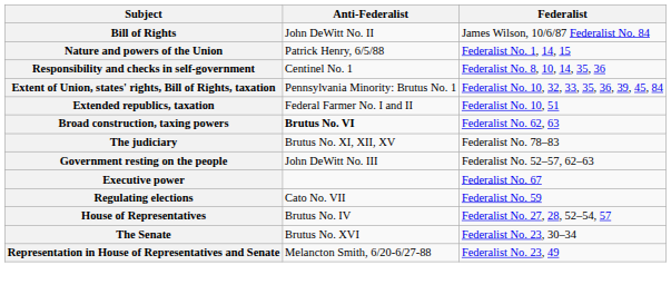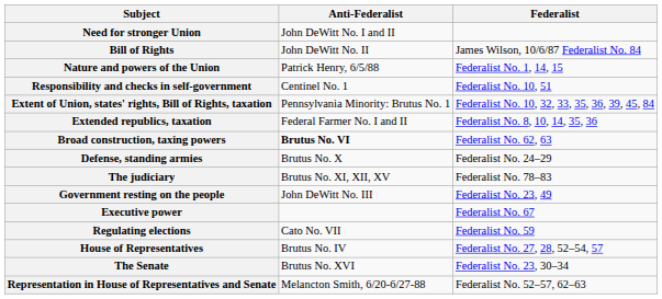+ row: Need for stronger Union | John DeWitt No. I and II
Responsibility and checks in self-government | Federalist: Federalist No. 8, 10, 14, 35, 36 -> Federalist No. 10, 51
Extended republics, taxation | Federalist: Federalist No. 10, 51 -> Federalist No. 8, 10, 14, 35, 36
+ row: Defense, standing armies | Brutus No. X | Federalist No. 24–29
Government resting on the people | Federalist: Federalist No. 52–57, 62–63 -> Federalist No. 23, 49
Representation in House of Representatives and Senate | Federalist: Federalist No. 23, 49 -> Federalist No. 52–57, 62–63
